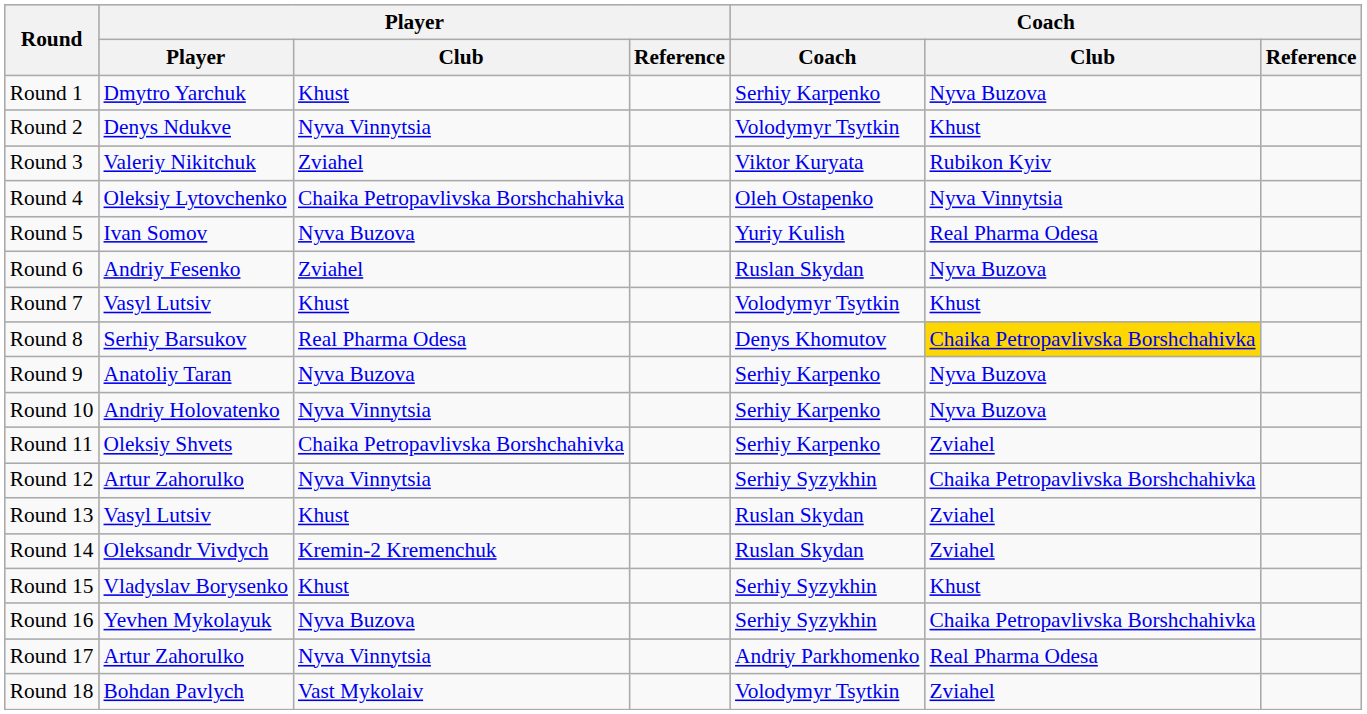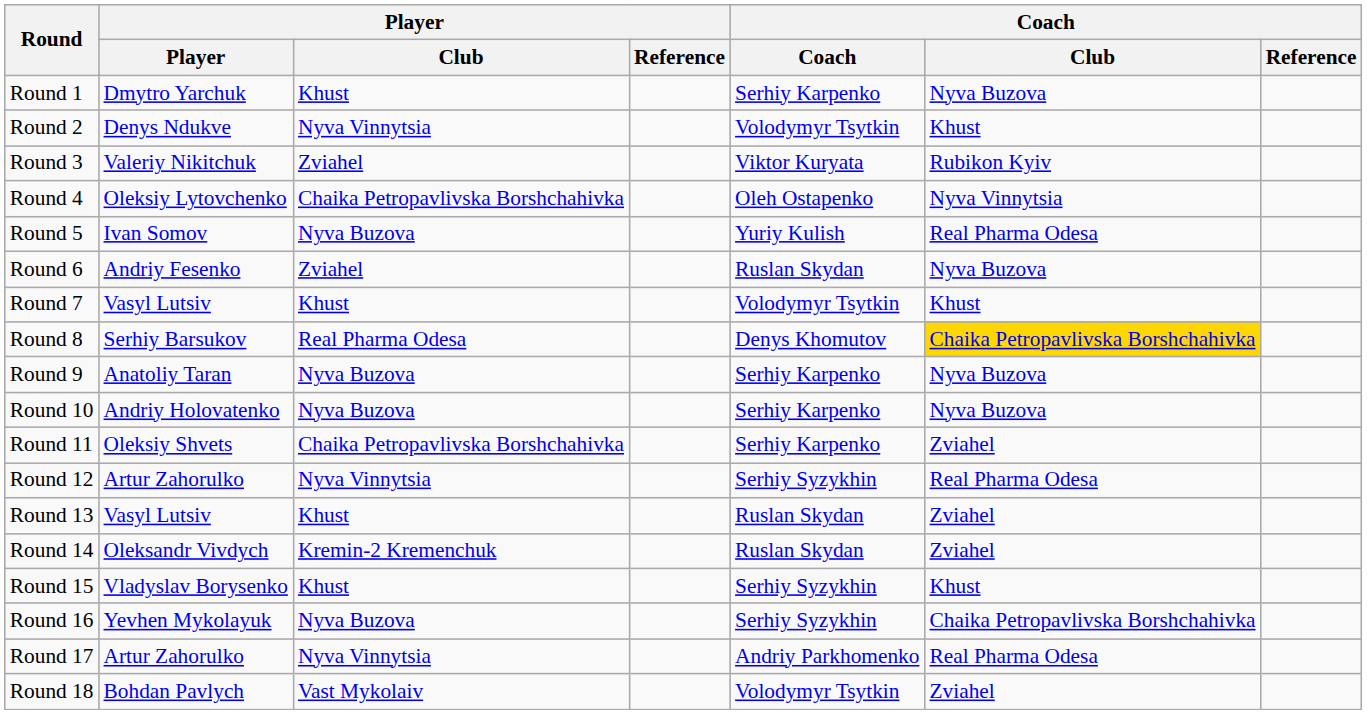Round 10 | Player / Club: Nyva Vinnytsia -> Nyva Buzova
Round 12 | Coach / Club: Chaika Petropavlivska Borshchahivka -> Real Pharma Odesa
